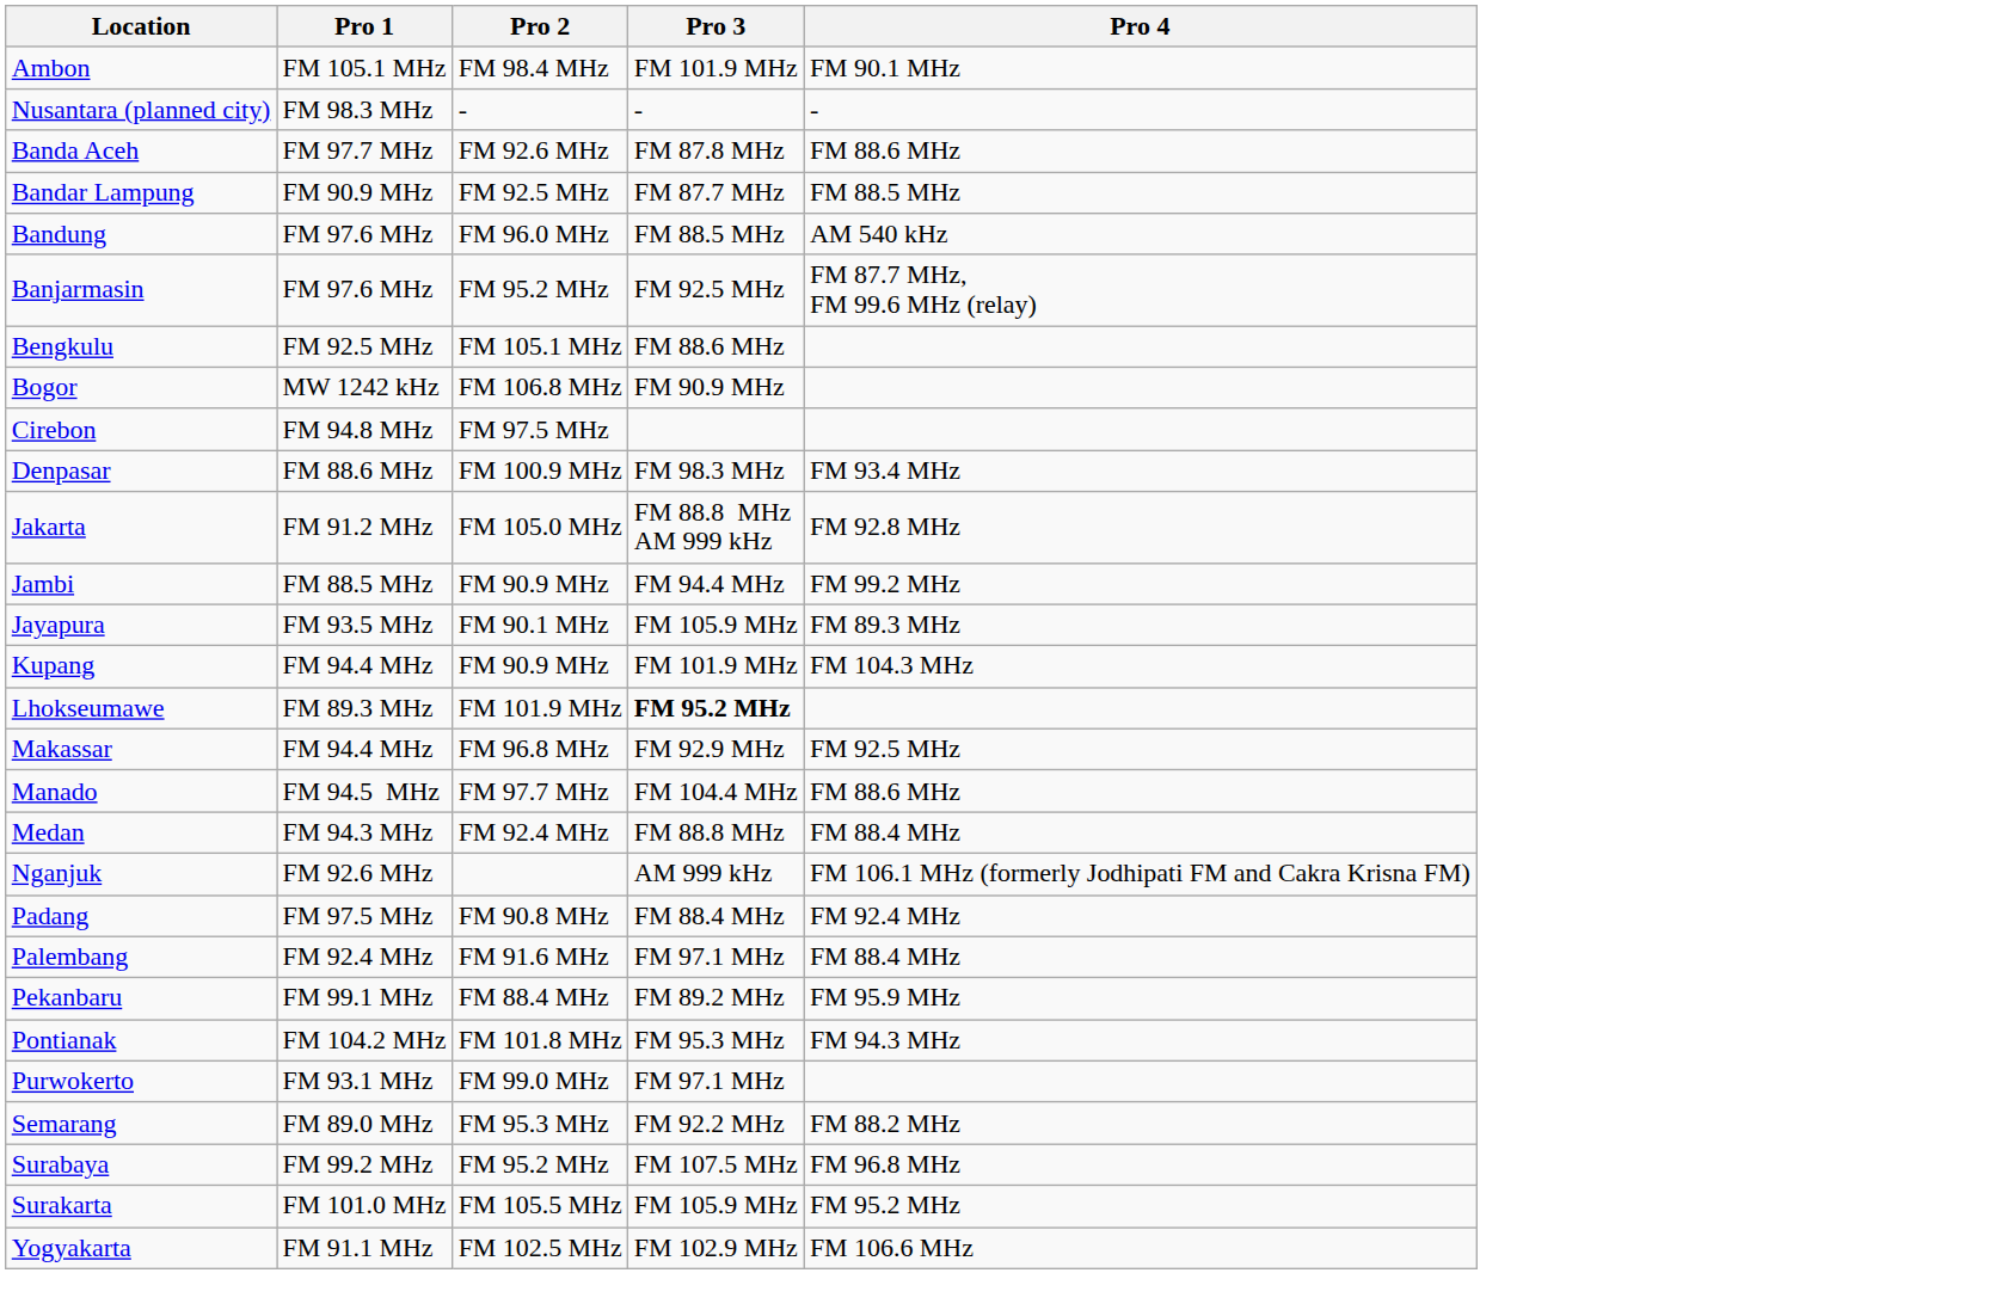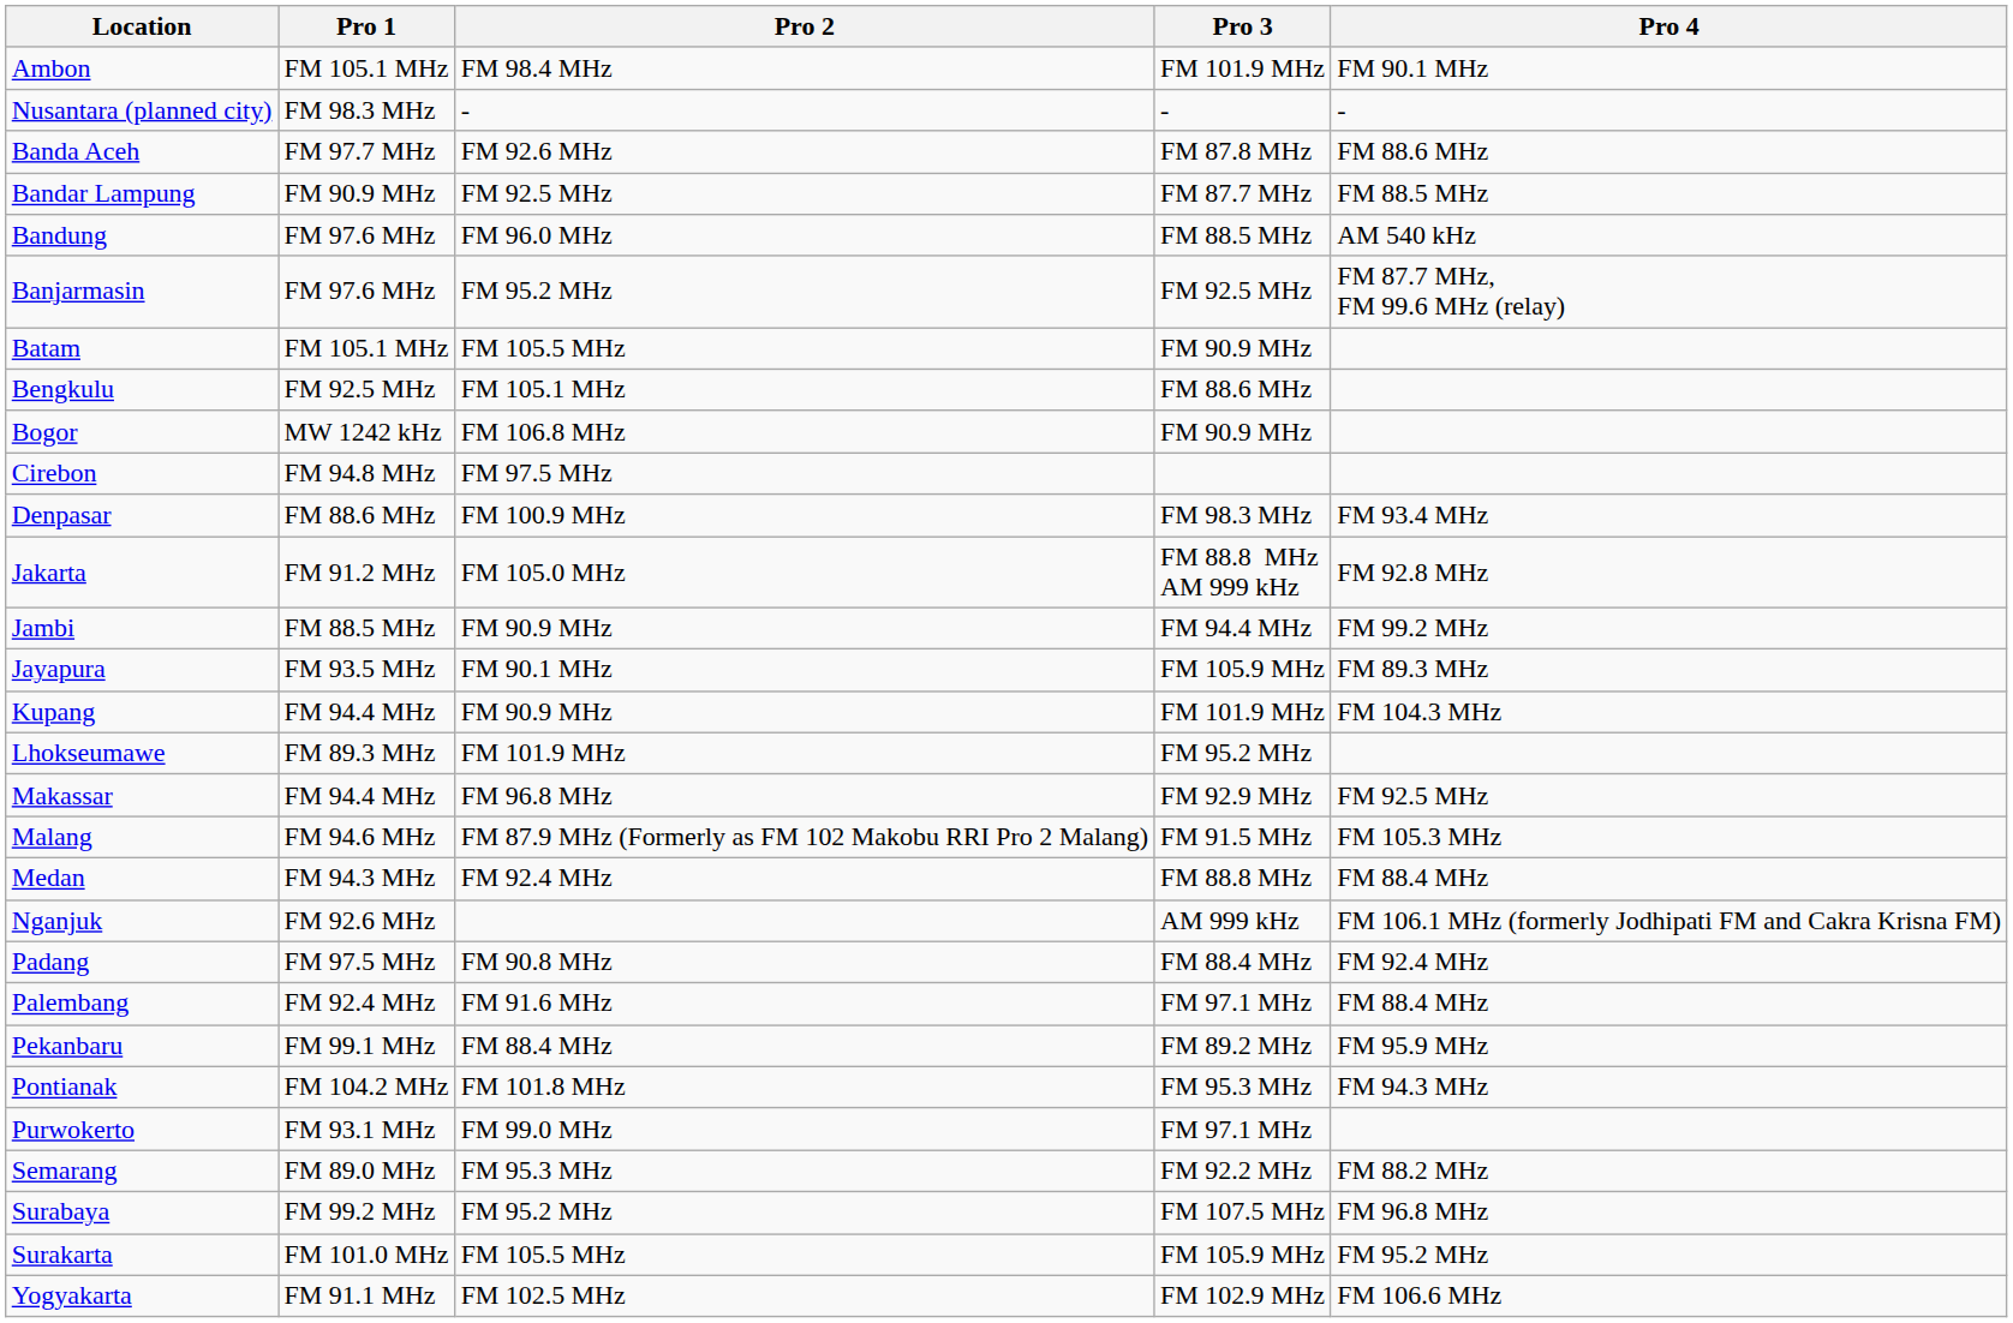+ row: Batam | FM 105.1 MHz | FM 105.5 MHz | FM 90.9 MHz
Lhokseumawe | Pro 3: bold -> normal
+ row: Malang | FM 94.6 MHz | FM 87.9 MHz (Formerly as FM 102 Makobu RRI Pro 2 Malang) | FM 91.5 MHz | FM 105.3 MHz
- row: Manado | FM 94.5 MHz | FM 97.7 MHz | FM 104.4 MHz | FM 88.6 MHz
